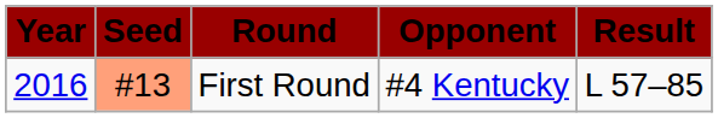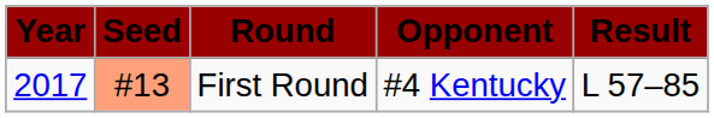First Round | Year: 2016 -> 2017
